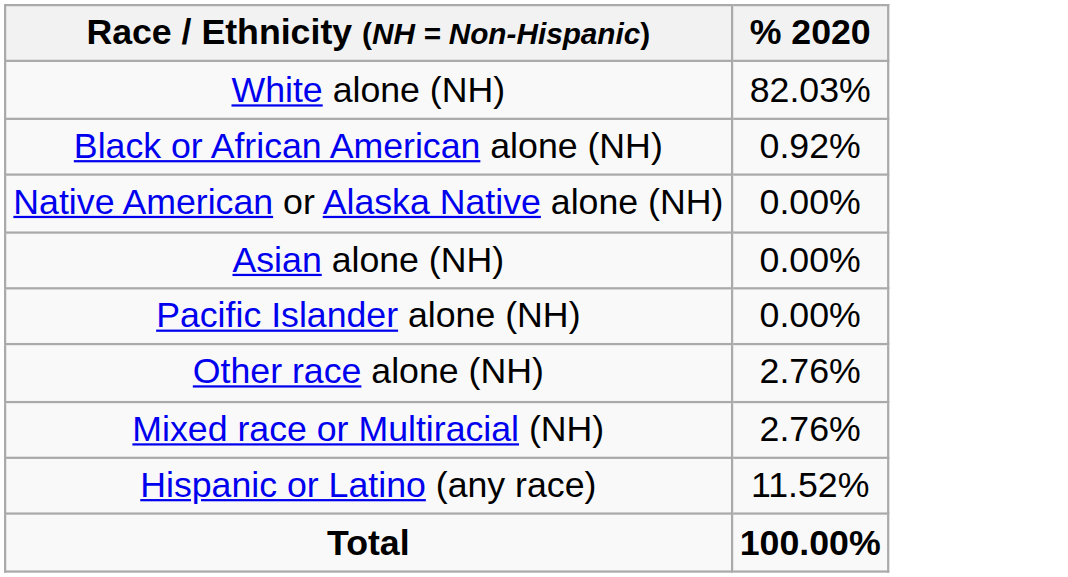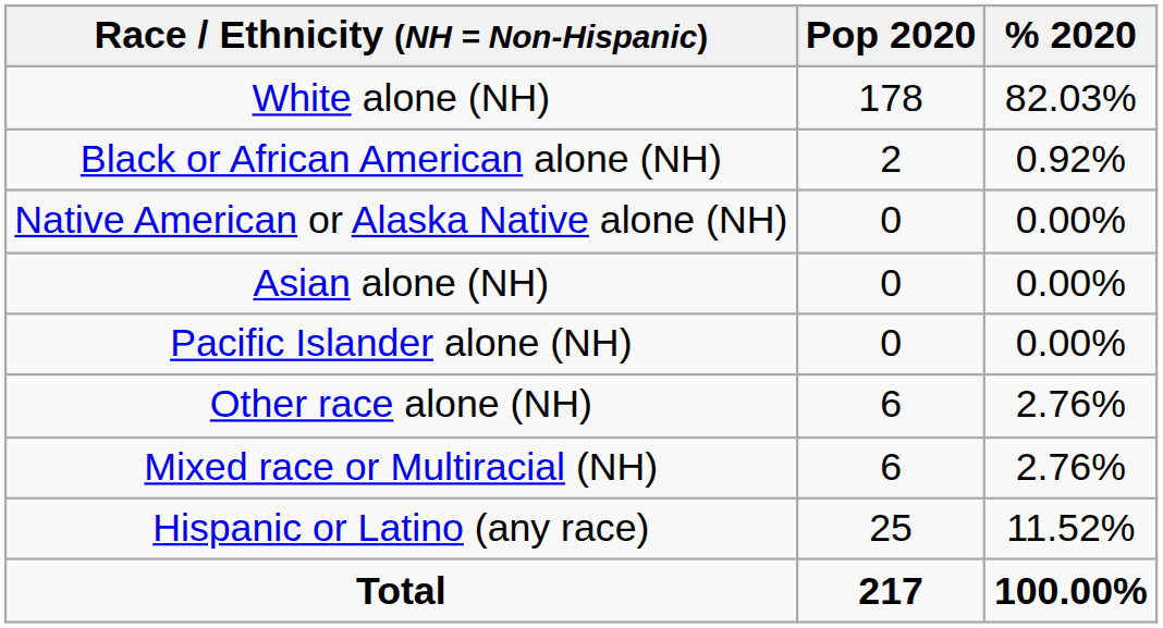+ column: Pop 2020 | 178 | 2 | 0 | 0 | 0 | 6 | 6 | 25 | 217
